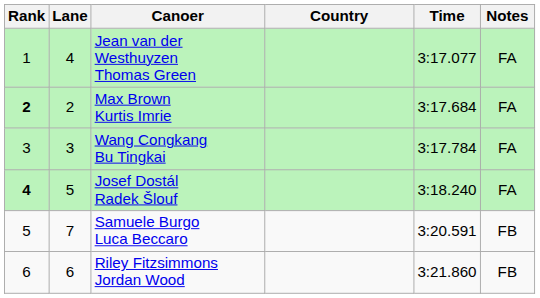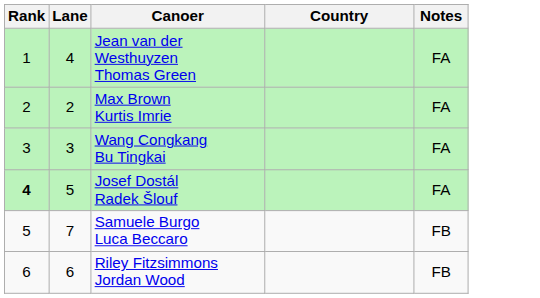- column: Time | 3:17.077 | 3:17.684 | 3:17.784 | 3:18.240 | 3:20.591 | 3:21.860
Max Brown Kurtis Imrie | Rank: bold -> normal
